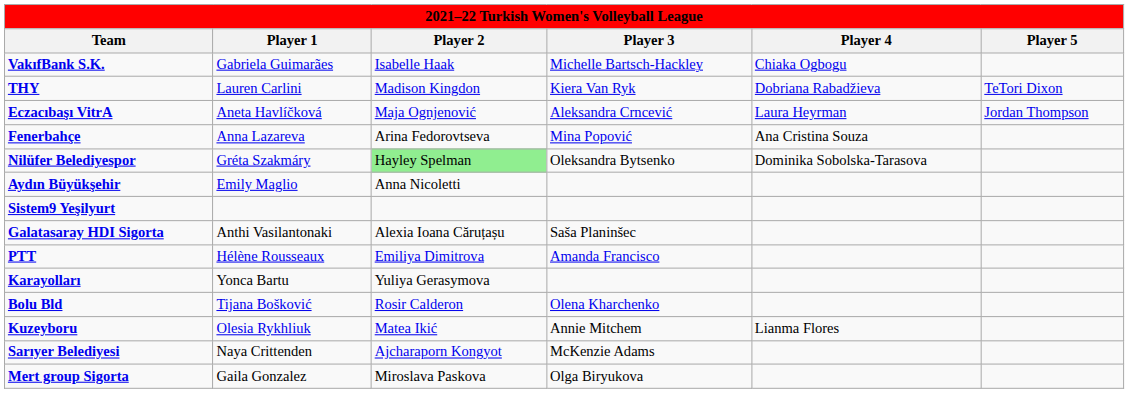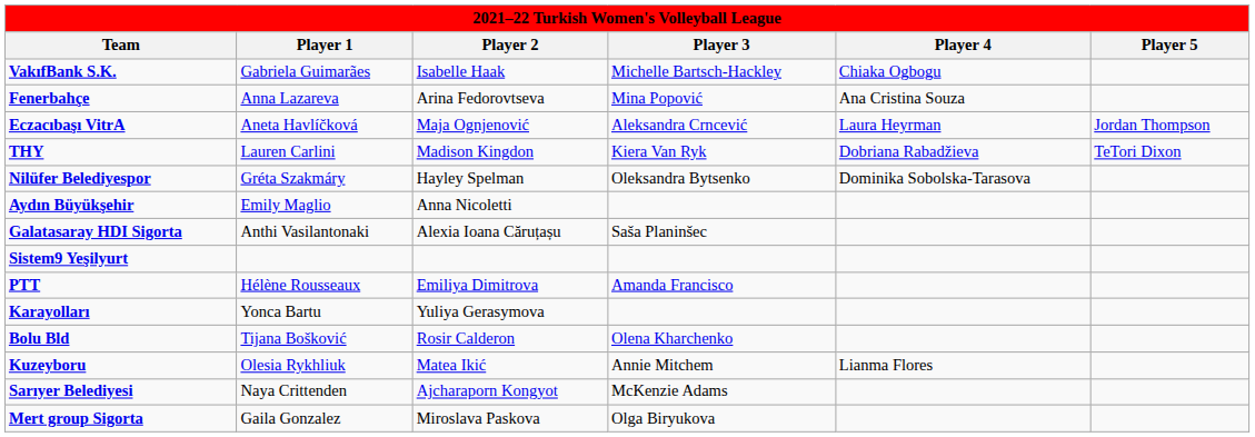rows swapped: Fenerbahçe <-> THY
Nilüfer Belediyespor | Player 2: lightgreen background -> no background
rows swapped: Galatasaray HDI Sigorta <-> Sistem9 Yeşilyurt
